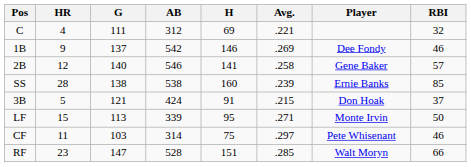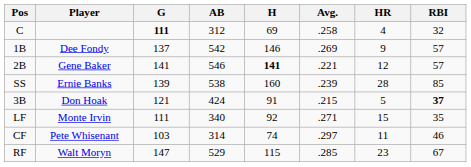columns swapped: Player <-> HR
C | G: normal -> bold
C | Avg.: .221 -> .258
1B | RBI: 46 -> 57
2B | G: 140 -> 141
2B | H: normal -> bold
2B | Avg.: .258 -> .221
SS | G: 138 -> 139
3B | RBI: normal -> bold
LF | G: 113 -> 111
LF | AB: 339 -> 340
LF | H: 95 -> 92
LF | RBI: 50 -> 35
CF | H: 75 -> 74
RF | AB: 528 -> 529
RF | H: 151 -> 115
RF | RBI: 66 -> 67
